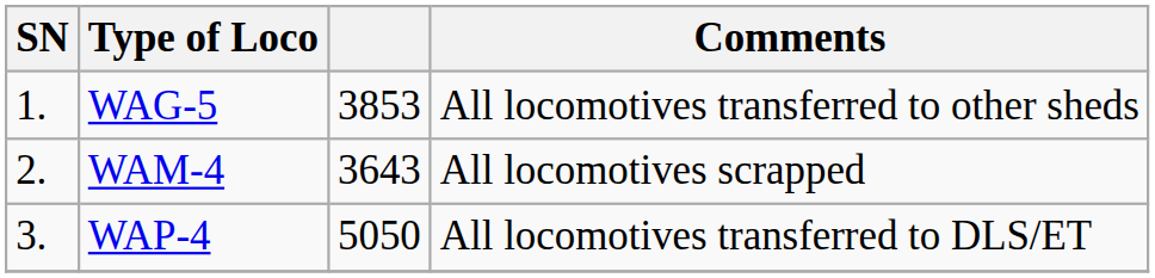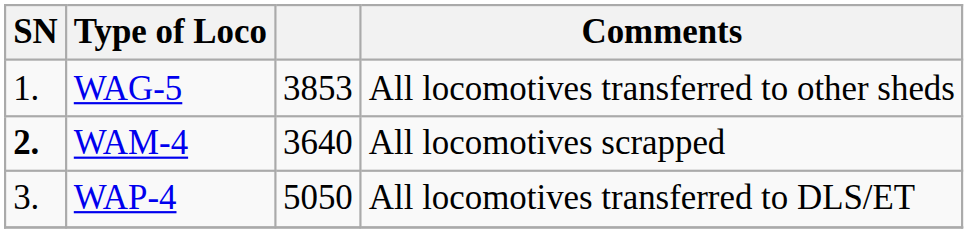WAM-4 | SN: normal -> bold
WAM-4 | column 3: 3643 -> 3640
